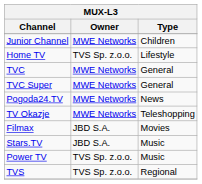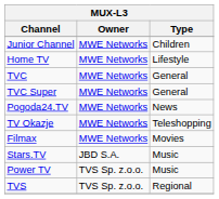Home TV | Owner: TVS Sp. z.o.o. -> MWE Networks
Filmax | Owner: JBD S.A. -> MWE Networks
